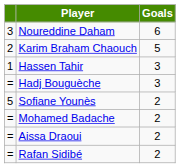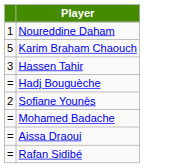- column: Goals | 6 | 5 | 3 | 3 | 2 | 2 | 2 | 2
Noureddine Daham | column 1: 3 -> 1
Karim Braham Chaouch | column 1: 2 -> 5
Hassen Tahir | column 1: 1 -> 3
Sofiane Younès | column 1: 5 -> 2
